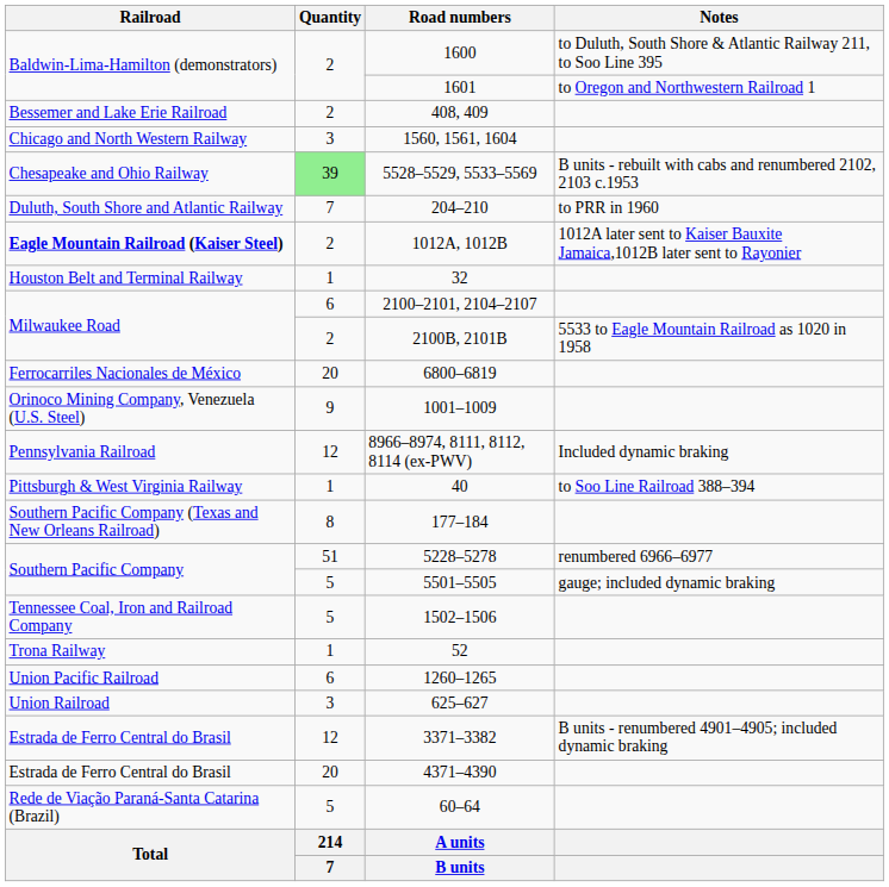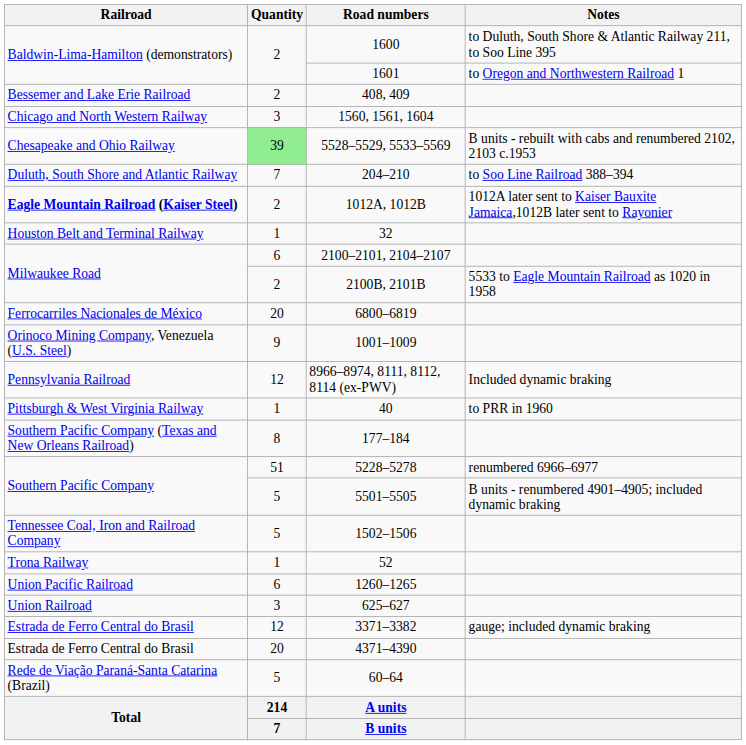204–210 | Notes: to PRR in 1960 -> to Soo Line Railroad 388–394
40 | Notes: to Soo Line Railroad 388–394 -> to PRR in 1960
5501–5505 | Notes: gauge; included dynamic braking -> B units - renumbered 4901–4905; included dynamic braking
3371–3382 | Notes: B units - renumbered 4901–4905; included dynamic braking -> gauge; included dynamic braking
